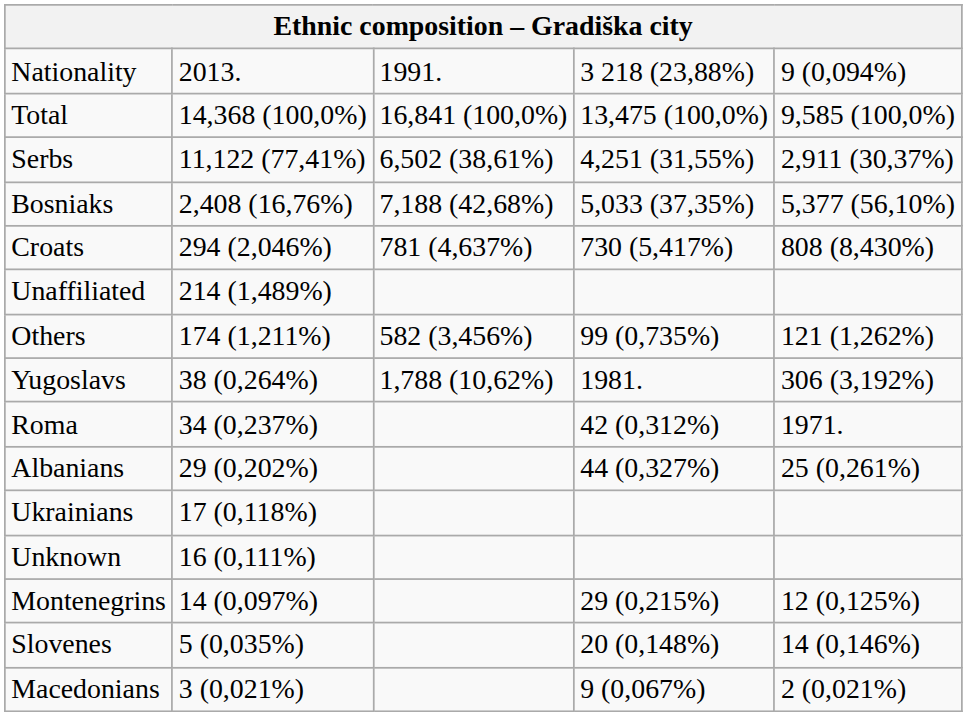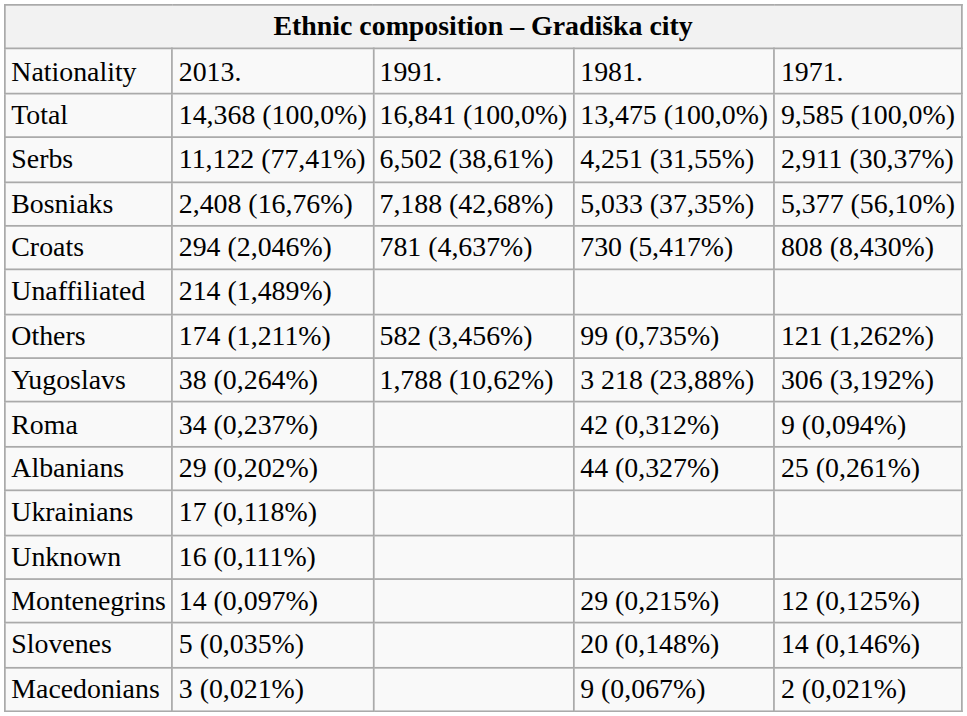Nationality | column 4: 3 218 (23,88%) -> 1981.
Nationality | column 5: 9 (0,094%) -> 1971.
Yugoslavs | column 4: 1981. -> 3 218 (23,88%)
Roma | column 5: 1971. -> 9 (0,094%)
